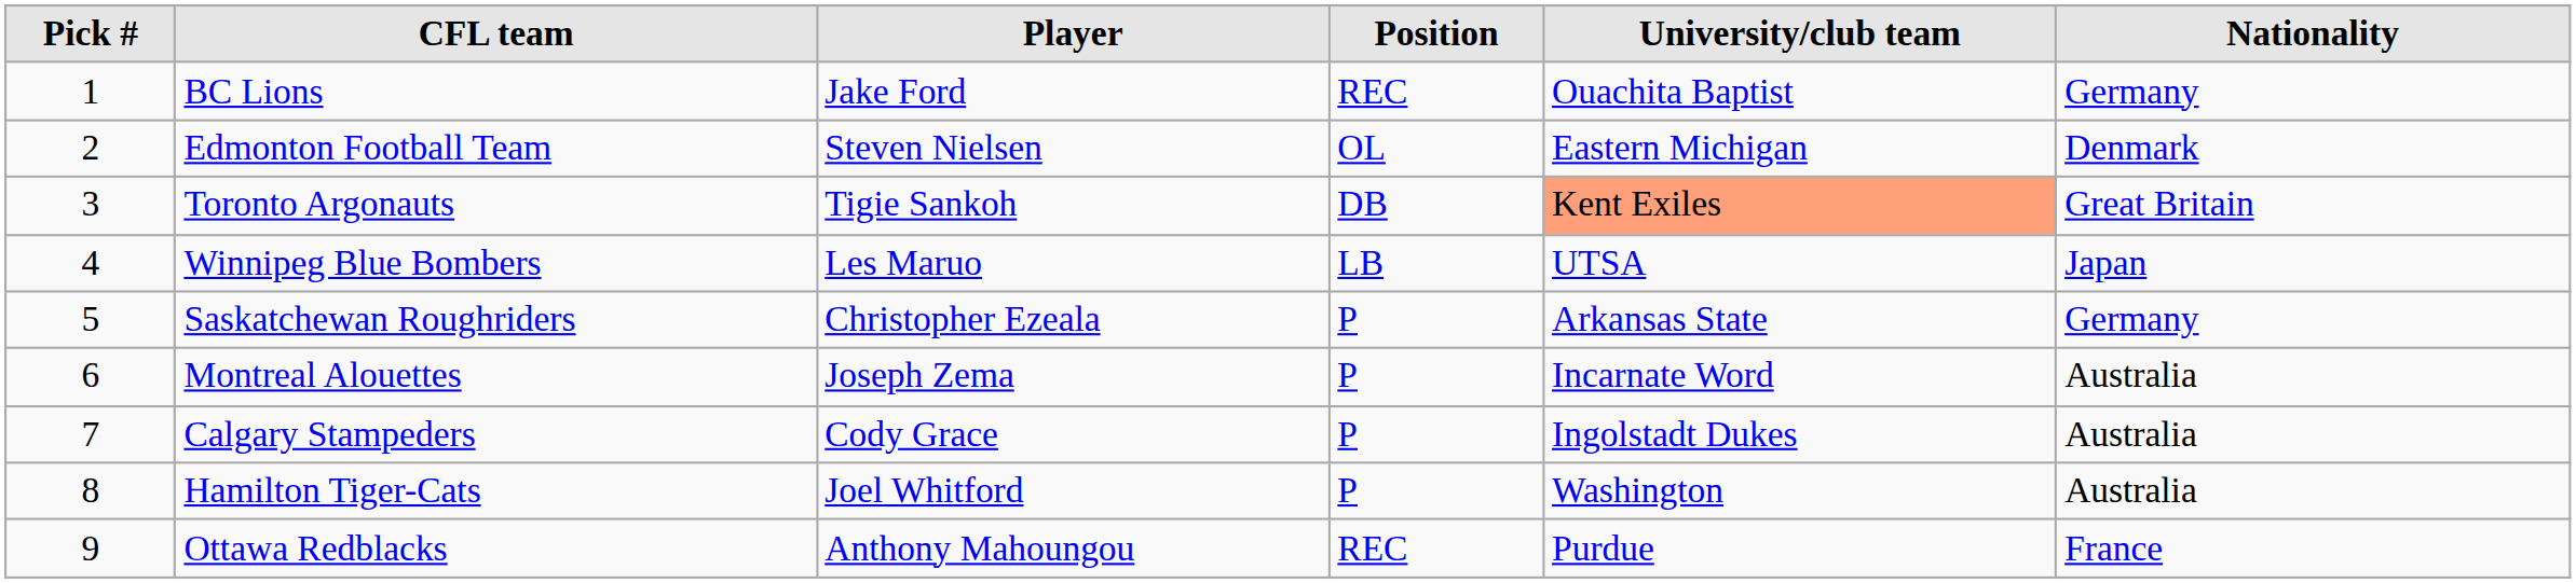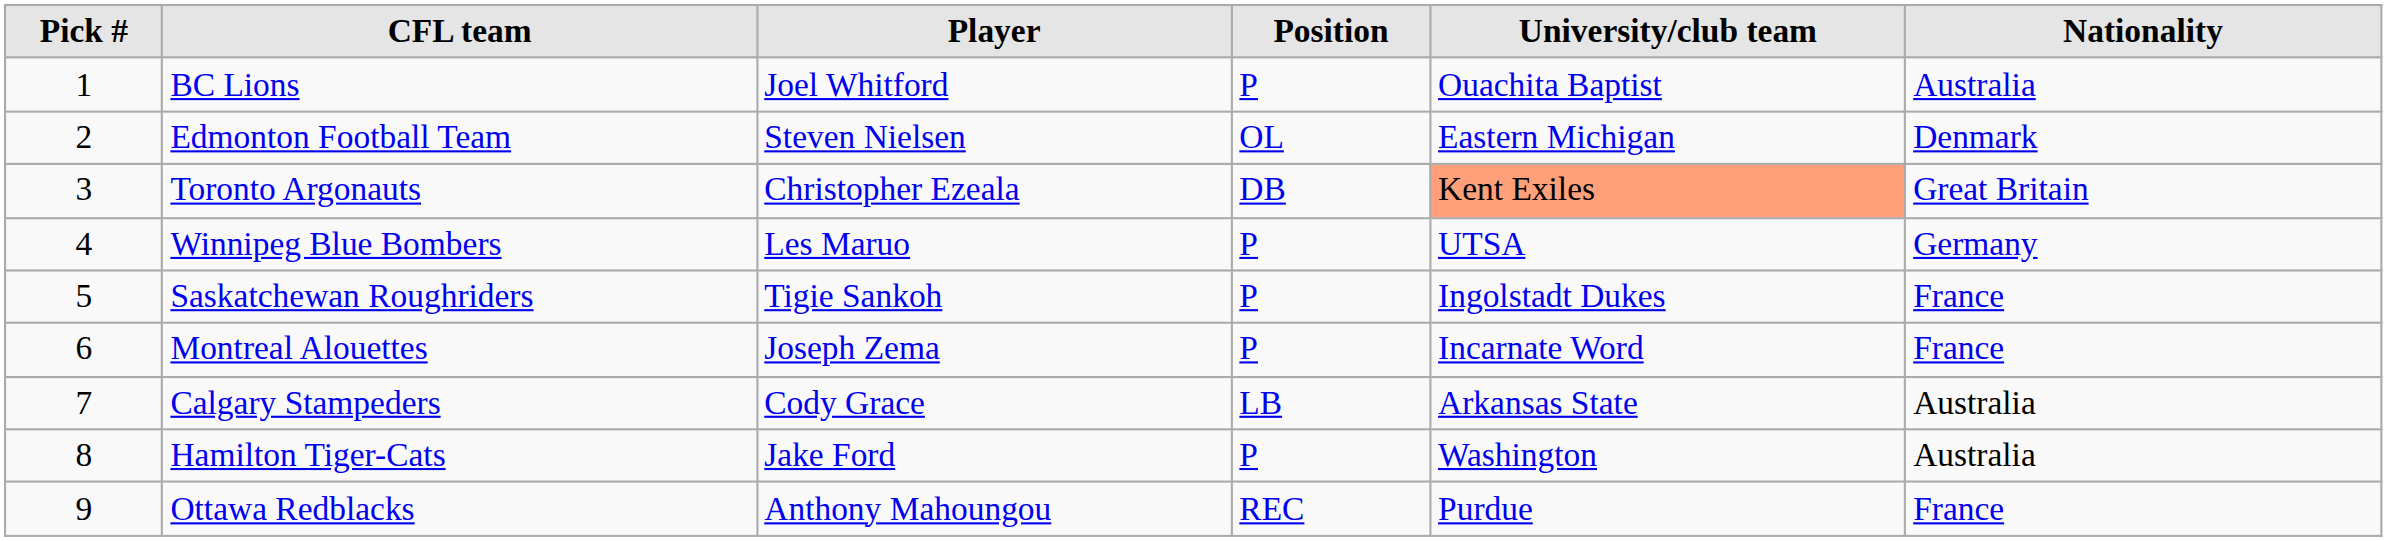BC Lions | Player: Jake Ford -> Joel Whitford
BC Lions | Position: REC -> P
BC Lions | Nationality: Germany -> Australia
Toronto Argonauts | Player: Tigie Sankoh -> Christopher Ezeala
Winnipeg Blue Bombers | Position: LB -> P
Winnipeg Blue Bombers | Nationality: Japan -> Germany
Saskatchewan Roughriders | Player: Christopher Ezeala -> Tigie Sankoh
Saskatchewan Roughriders | University/club team: Arkansas State -> Ingolstadt Dukes
Saskatchewan Roughriders | Nationality: Germany -> France
Montreal Alouettes | Nationality: Australia -> France
Calgary Stampeders | Position: P -> LB
Calgary Stampeders | University/club team: Ingolstadt Dukes -> Arkansas State
Hamilton Tiger-Cats | Player: Joel Whitford -> Jake Ford
